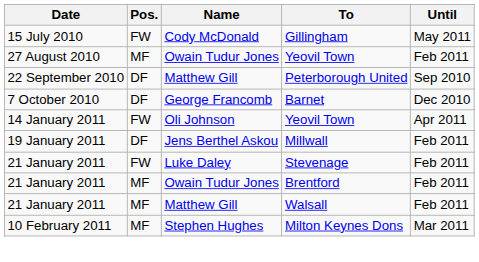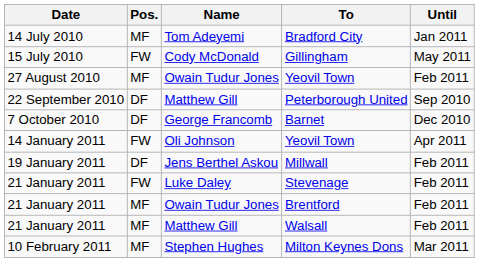+ row: 14 July 2010 | MF | Tom Adeyemi | Bradford City | Jan 2011
